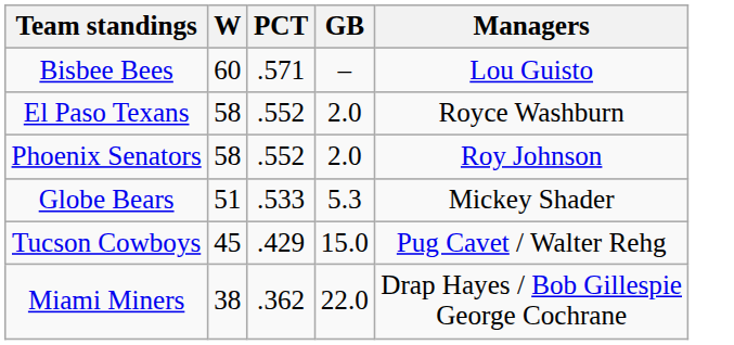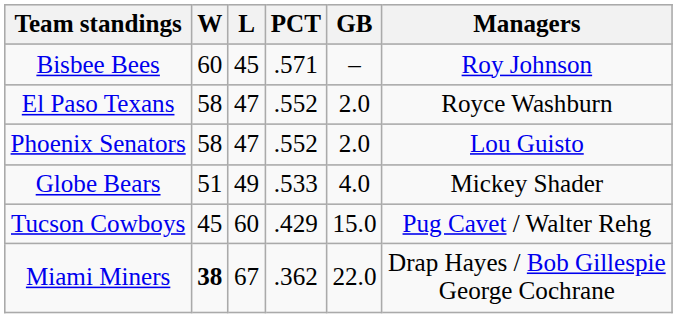+ column: L | 45 | 47 | 47 | 49 | 60 | 67
Bisbee Bees | Managers: Lou Guisto -> Roy Johnson
Phoenix Senators | Managers: Roy Johnson -> Lou Guisto
Globe Bears | GB: 5.3 -> 4.0
Miami Miners | W: normal -> bold
